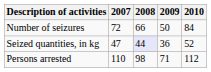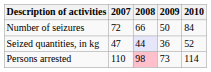Persons arrested | 2008: no background -> pink background
Persons arrested | 2009: 71 -> 73
Persons arrested | 2010: 112 -> 114
